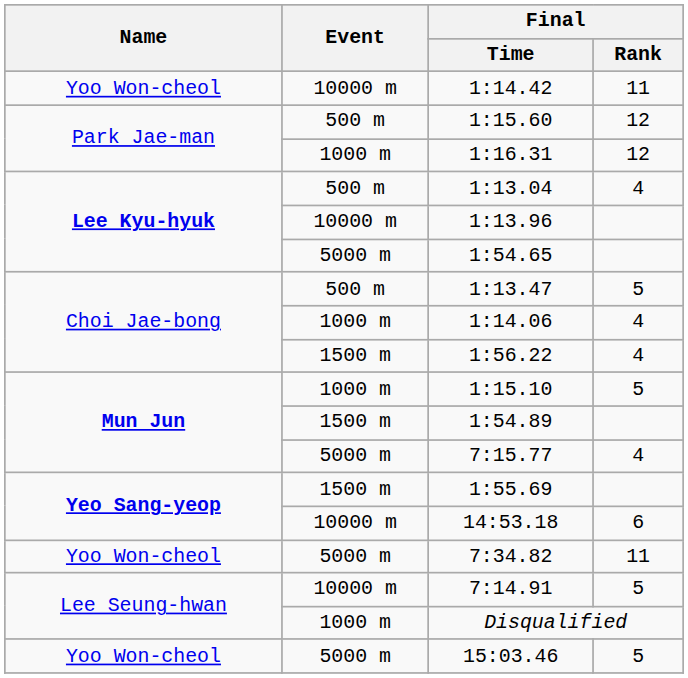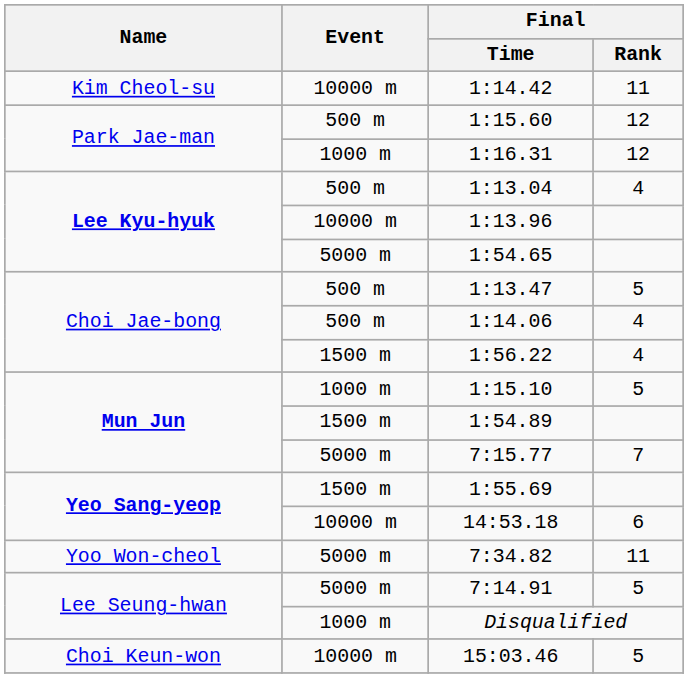1:14.42 | Name: Yoo Won-cheol -> Kim Cheol-su
1:14.06 | Event: 1000 m -> 500 m
7:15.77 | Final / Rank: 4 -> 7
7:14.91 | Event: 10000 m -> 5000 m
15:03.46 | Name: Yoo Won-cheol -> Choi Keun-won
15:03.46 | Event: 5000 m -> 10000 m
